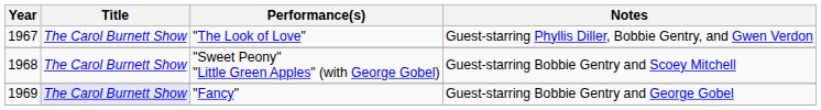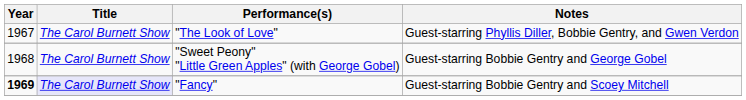"Sweet Peony" "Little Green Apples" (with George Gobel) | Notes: Guest-starring Bobbie Gentry and Scoey Mitchell -> Guest-starring Bobbie Gentry and George Gobel
"Fancy" | Year: normal -> bold
"Fancy" | Notes: Guest-starring Bobbie Gentry and George Gobel -> Guest-starring Bobbie Gentry and Scoey Mitchell
